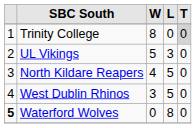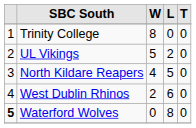Trinity College | T: lightgrey background -> no background
UL Vikings | L: 3 -> 2
West Dublin Rhinos | W: 3 -> 2
West Dublin Rhinos | L: 5 -> 6
